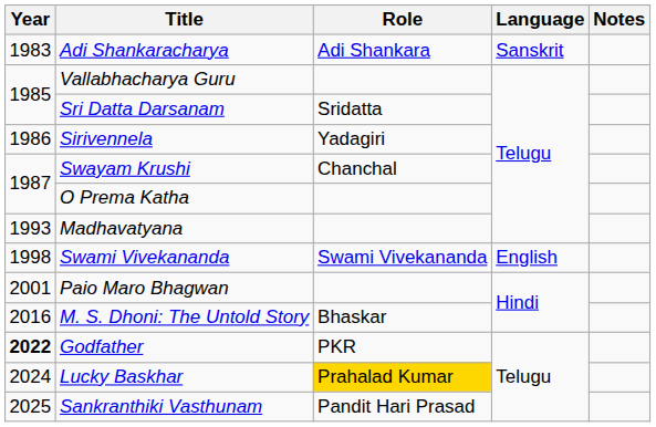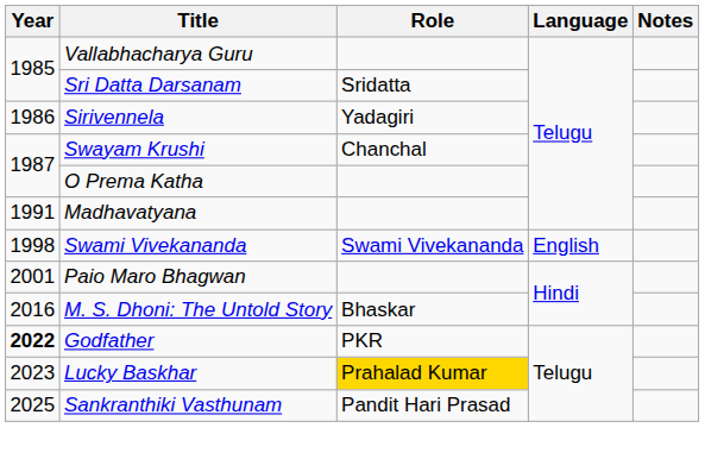- row: 1983 | Adi Shankaracharya | Adi Shankara | Sanskrit
Madhavatyana | Year: 1993 -> 1991
Lucky Baskhar | Year: 2024 -> 2023
